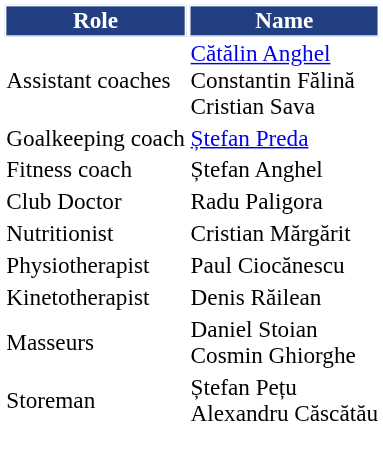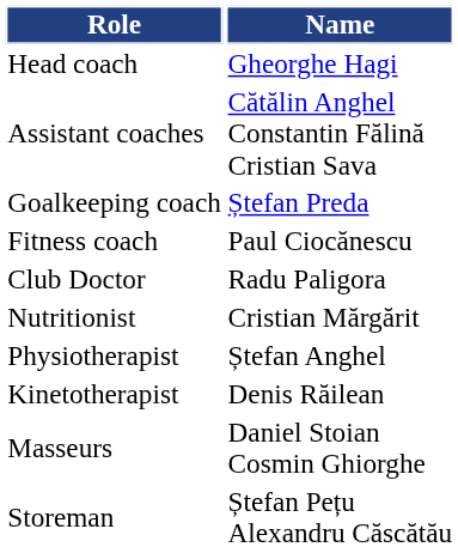+ row: Head coach | Gheorghe Hagi
Fitness coach | Name: Ștefan Anghel -> Paul Ciocănescu
Physiotherapist | Name: Paul Ciocănescu -> Ștefan Anghel
